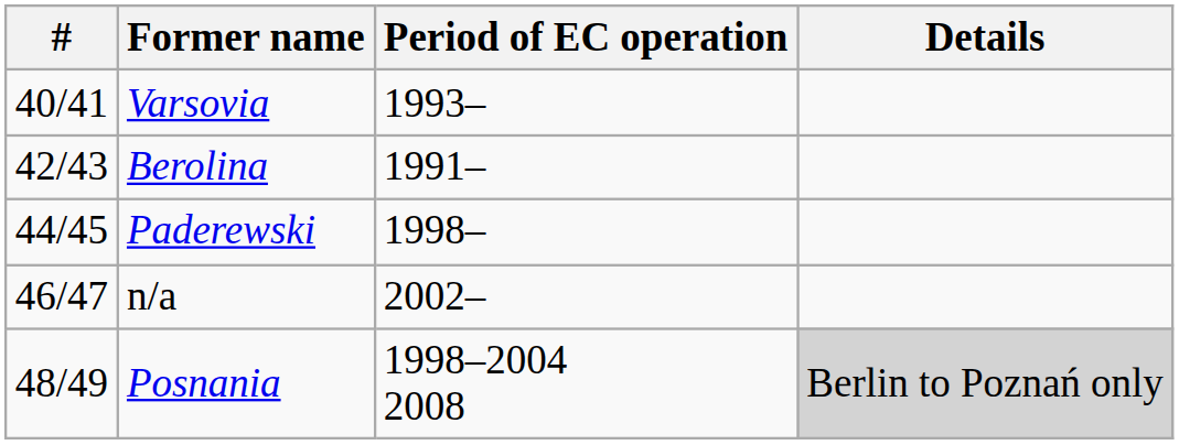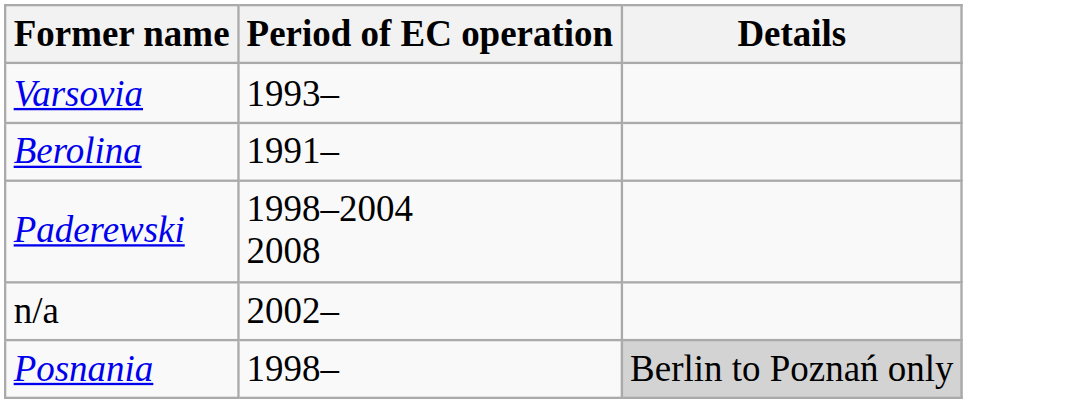- column: # | 40/41 | 42/43 | 44/45 | 46/47 | 48/49
Paderewski | Period of EC operation: 1998– -> 1998–2004 2008
Posnania | Period of EC operation: 1998–2004 2008 -> 1998–
